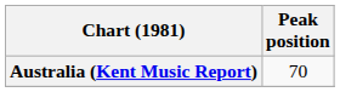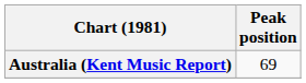Australia (Kent Music Report) | Peak position: 70 -> 69
